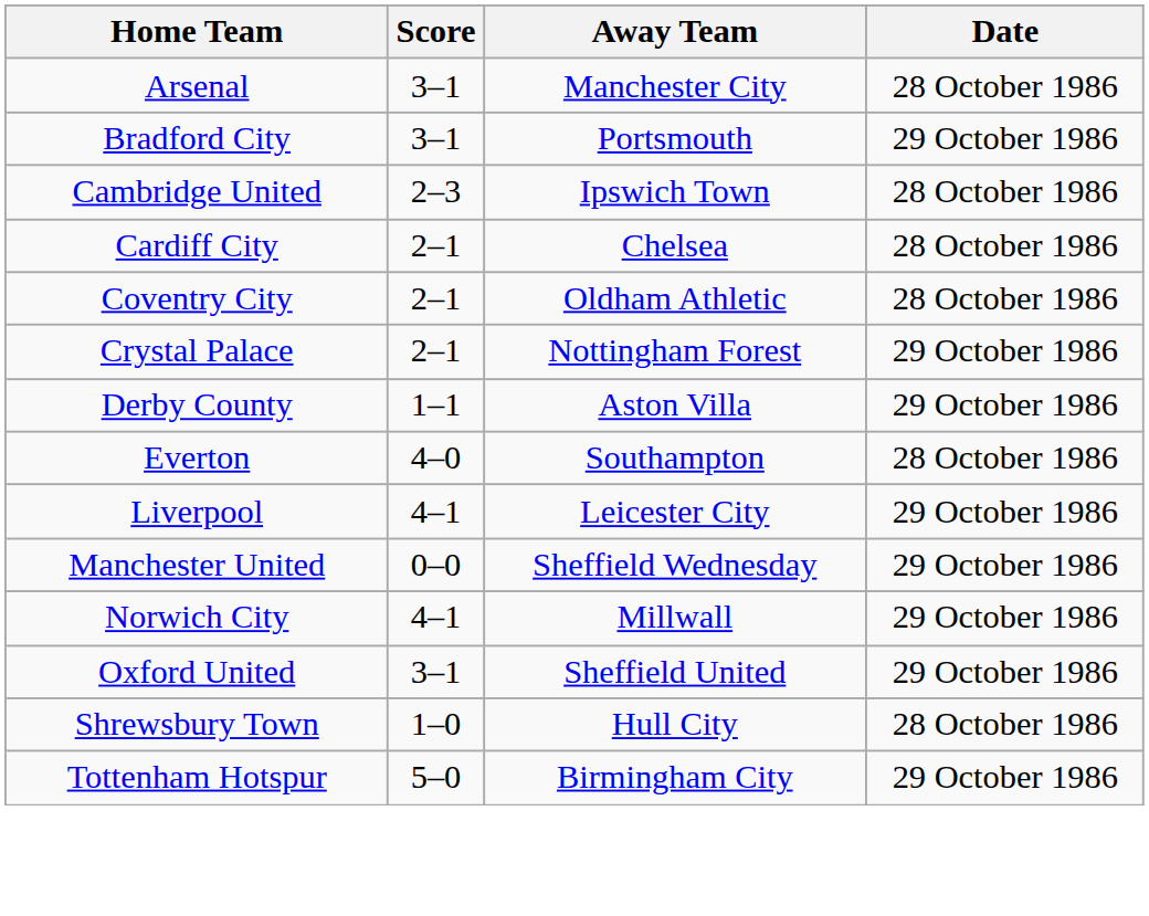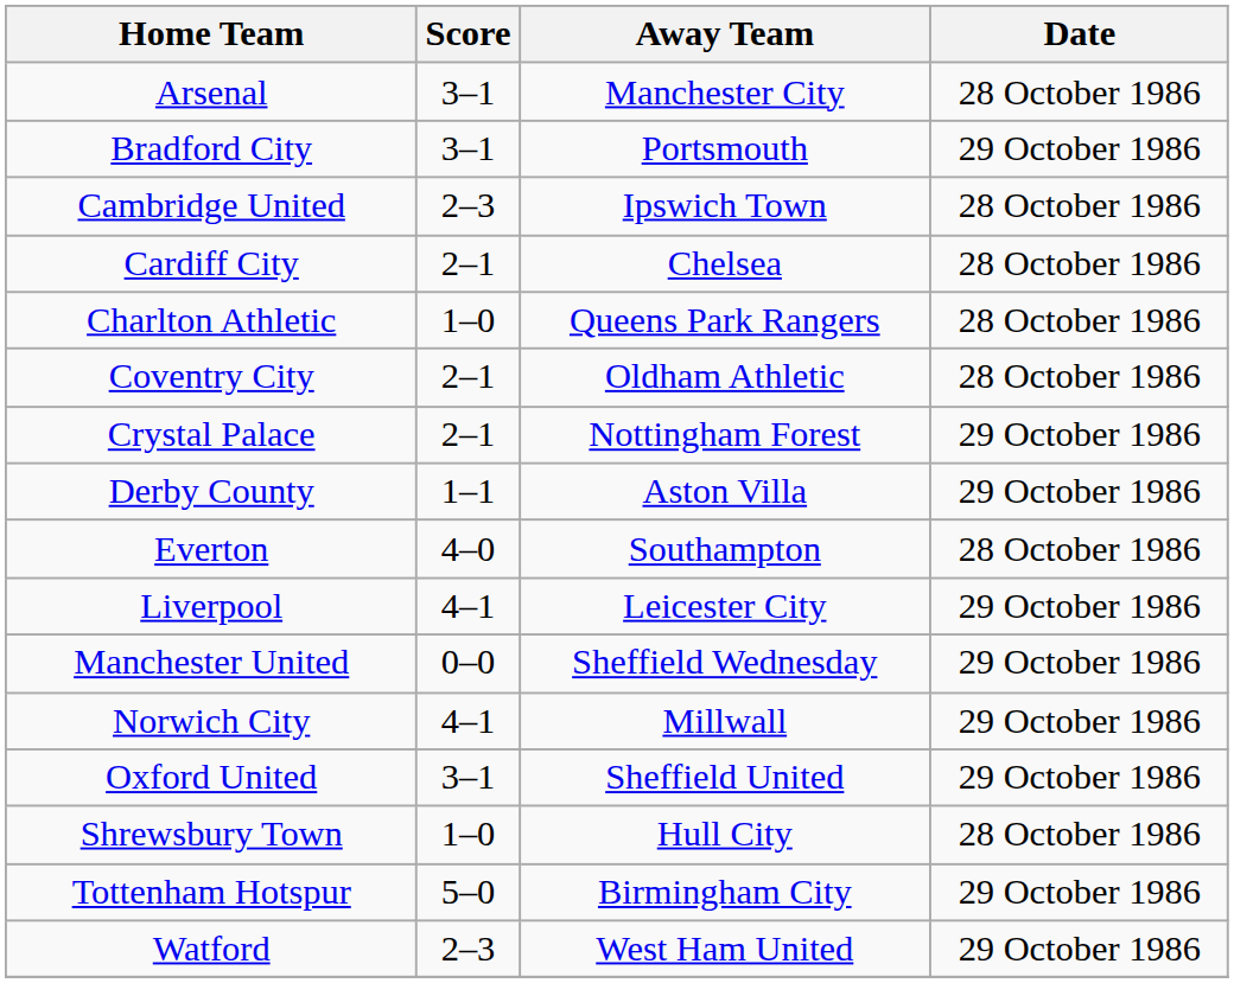+ row: Charlton Athletic | 1–0 | Queens Park Rangers | 28 October 1986
+ row: Watford | 2–3 | West Ham United | 29 October 1986
